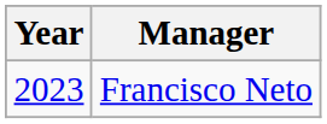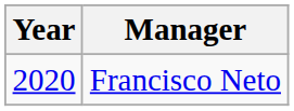Francisco Neto | Year: 2023 -> 2020
